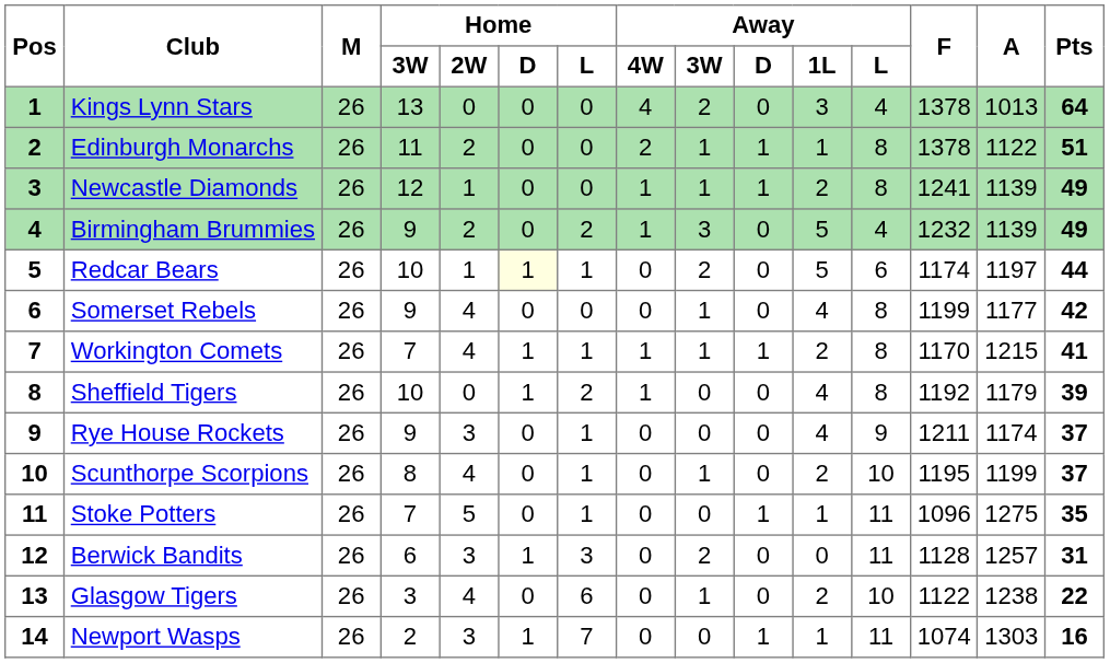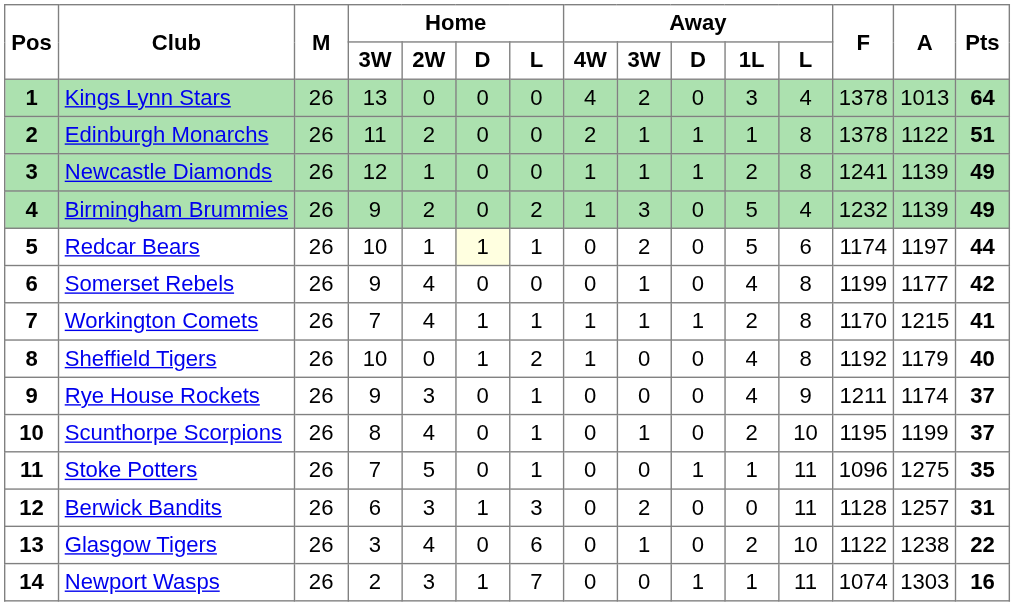Sheffield Tigers | Pts: 39 -> 40
